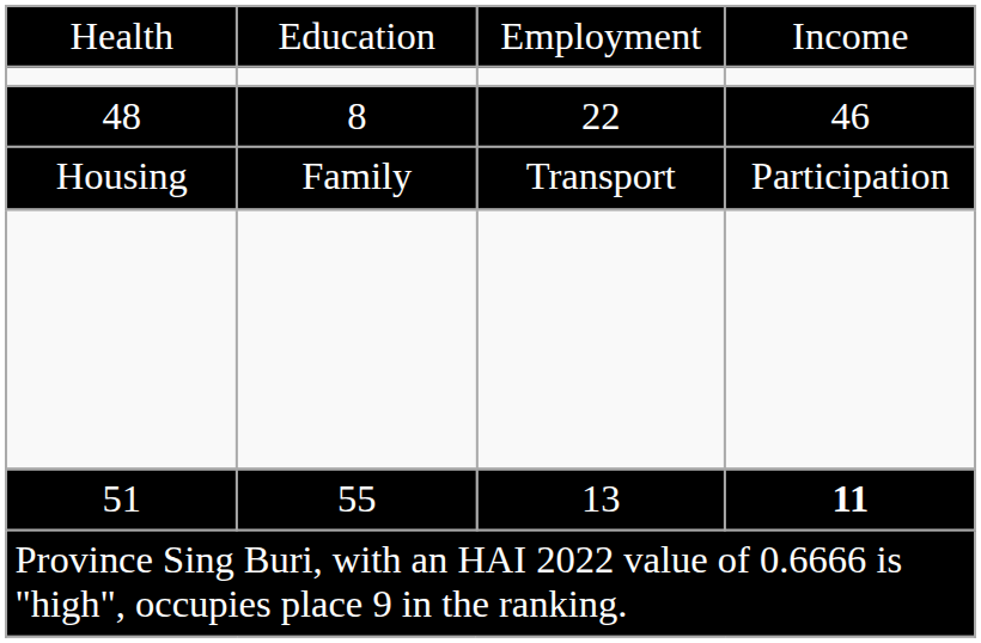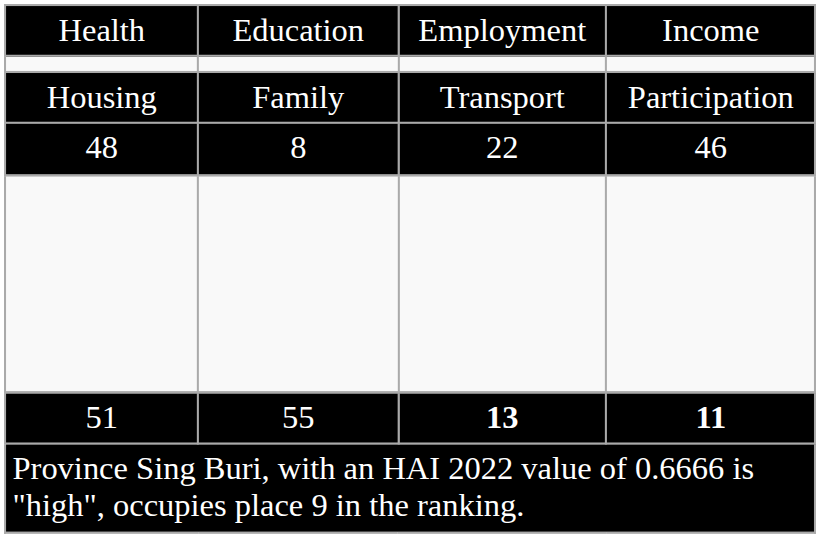rows swapped: 48 <-> Housing
51 | column 3: normal -> bold
